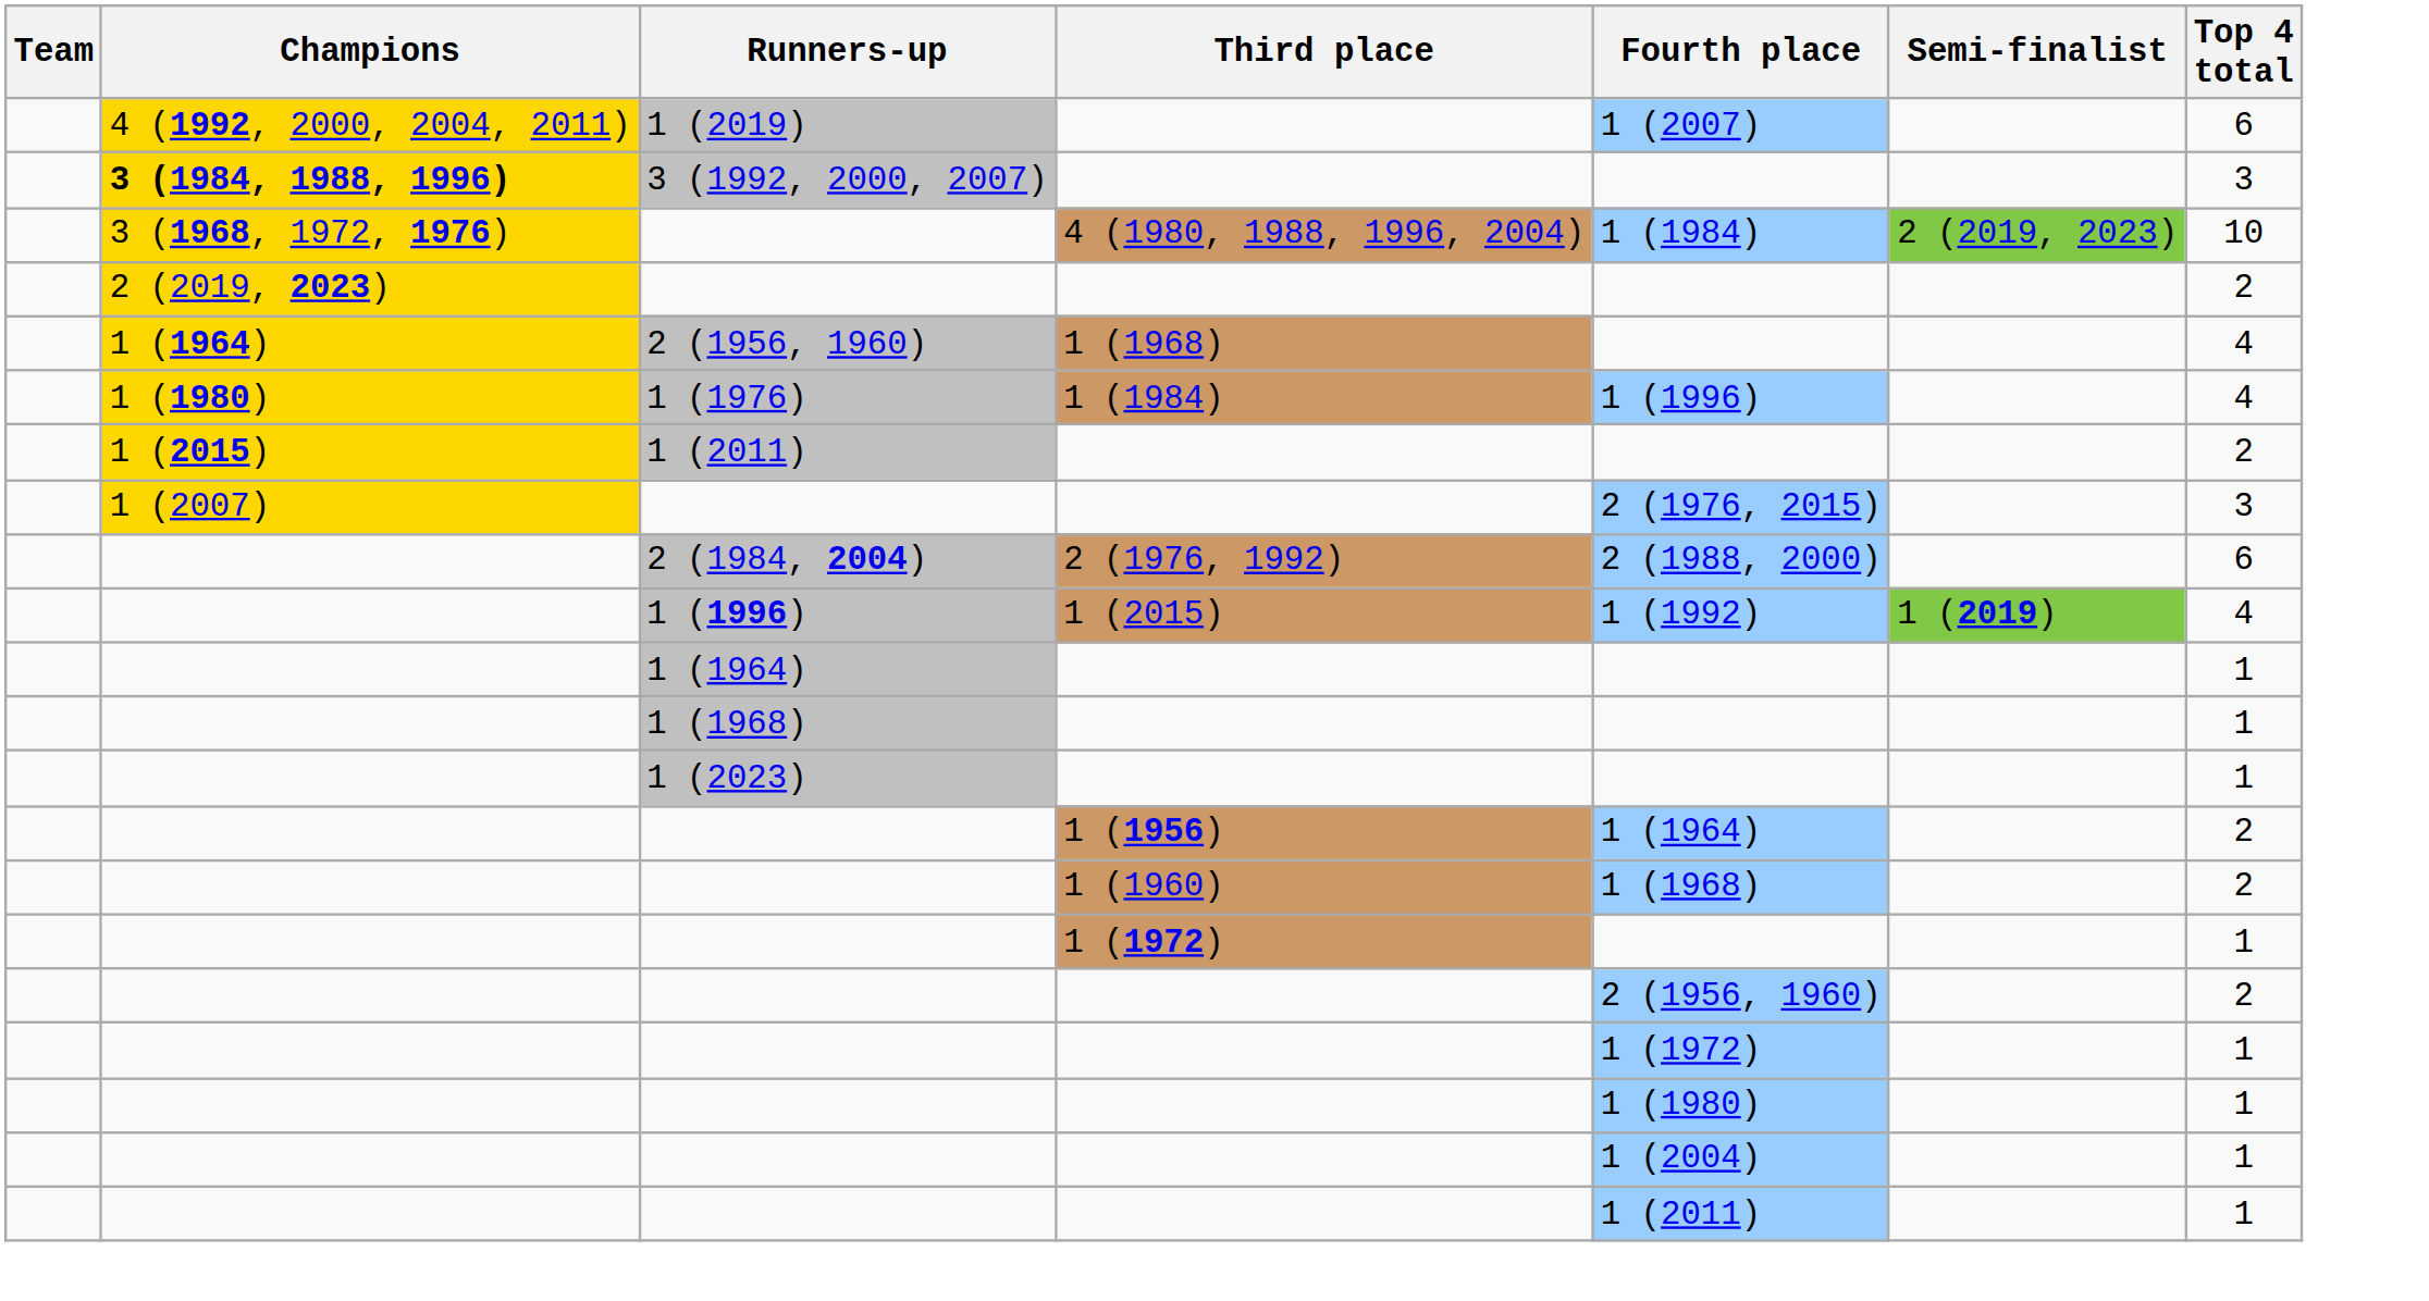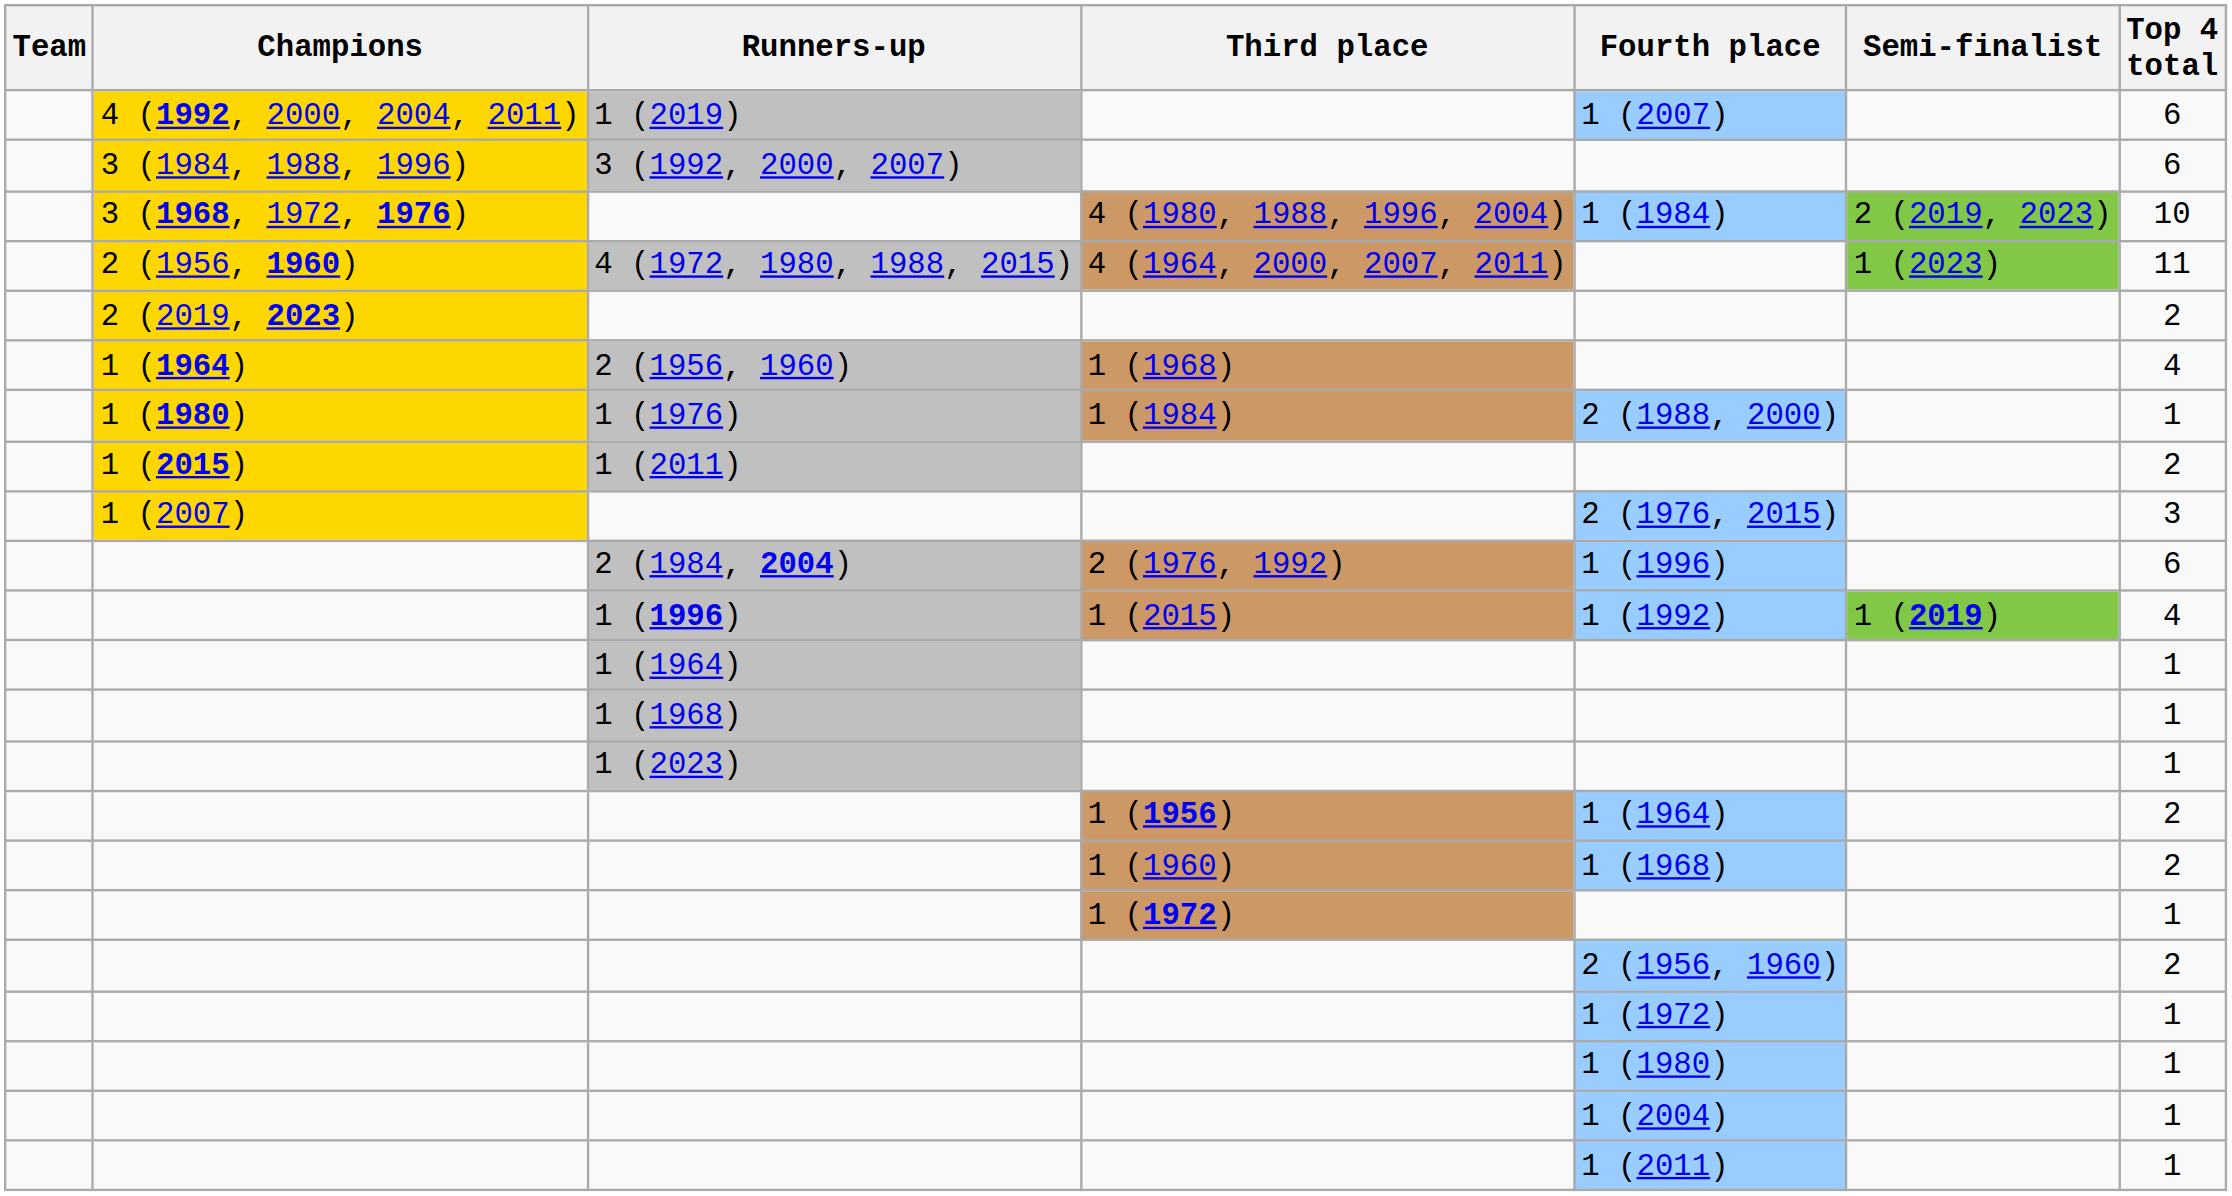3 (1992, 2000, 2007) | Champions: bold -> normal
3 (1992, 2000, 2007) | Top 4 total: 3 -> 6
+ row: 2 (1956, 1960) | 4 (1972, 1980, 1988, 2015) | 4 (1964, 2000, 2007, 2011) | 1 (2023) | 11
1 (1976) | Fourth place: 1 (1996) -> 2 (1988, 2000)
1 (1976) | Top 4 total: 4 -> 1
2 (1984, 2004) | Fourth place: 2 (1988, 2000) -> 1 (1996)
